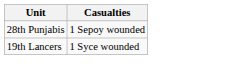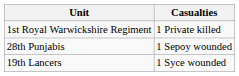+ row: 1st Royal Warwickshire Regiment | 1 Private killed
